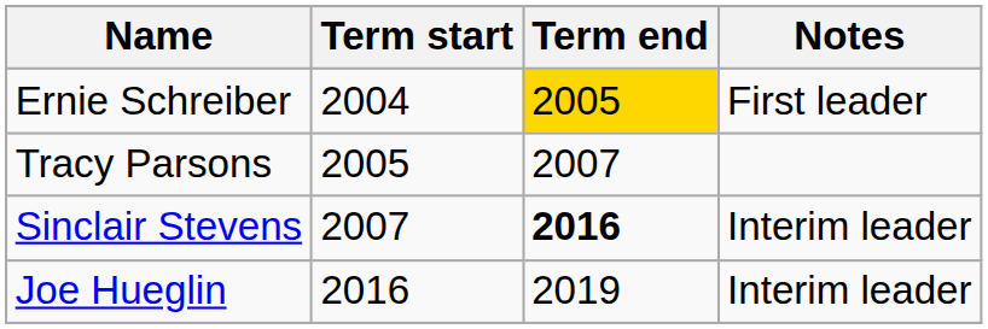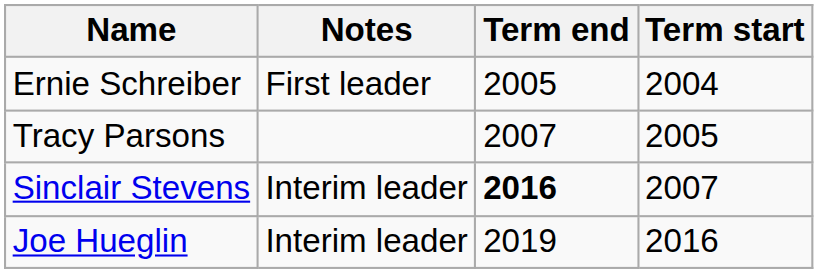columns swapped: Term start <-> Notes
Ernie Schreiber | Term end: gold background -> no background
